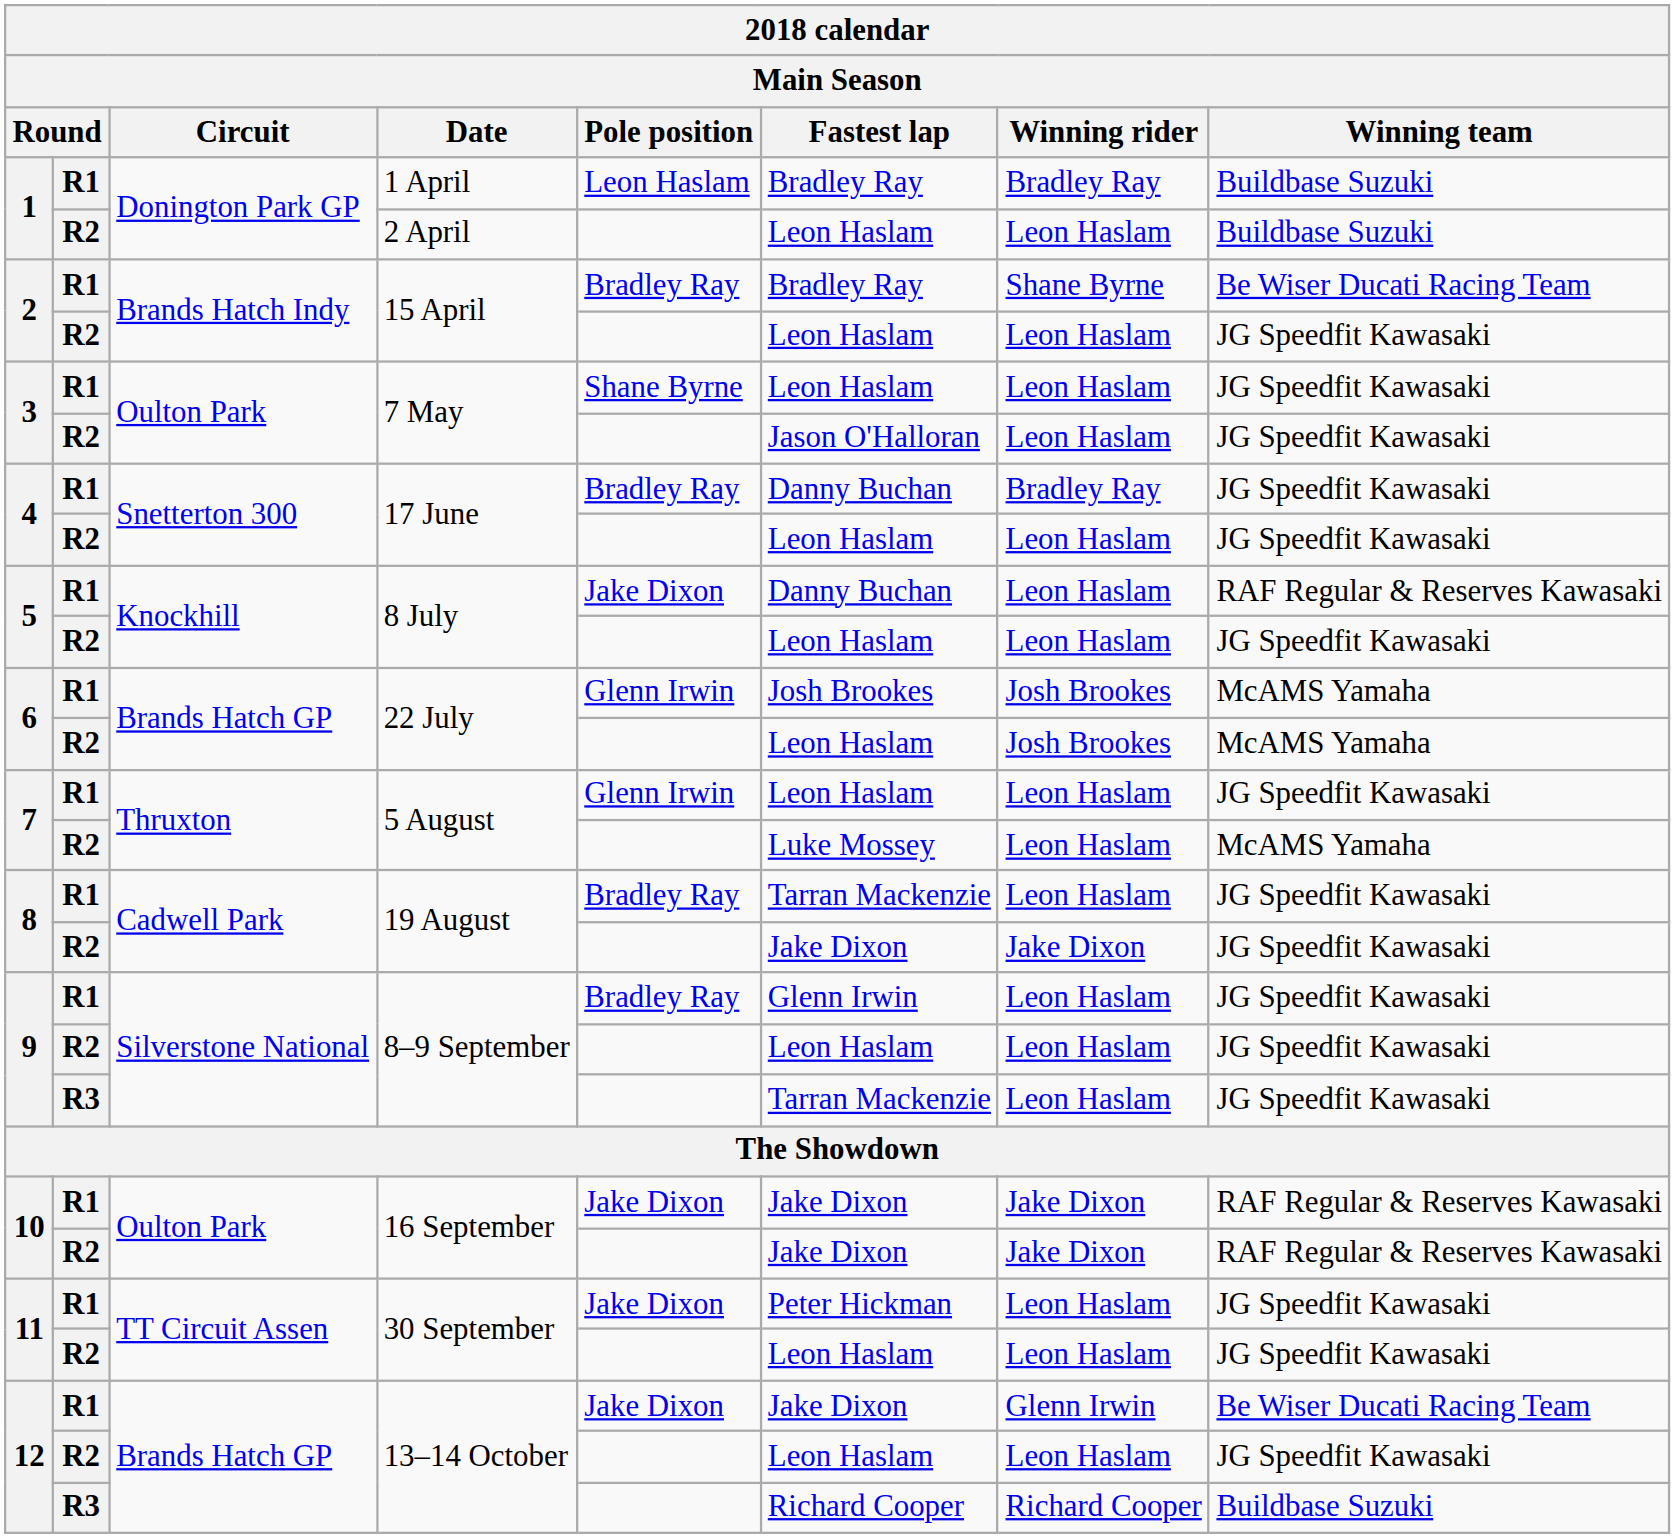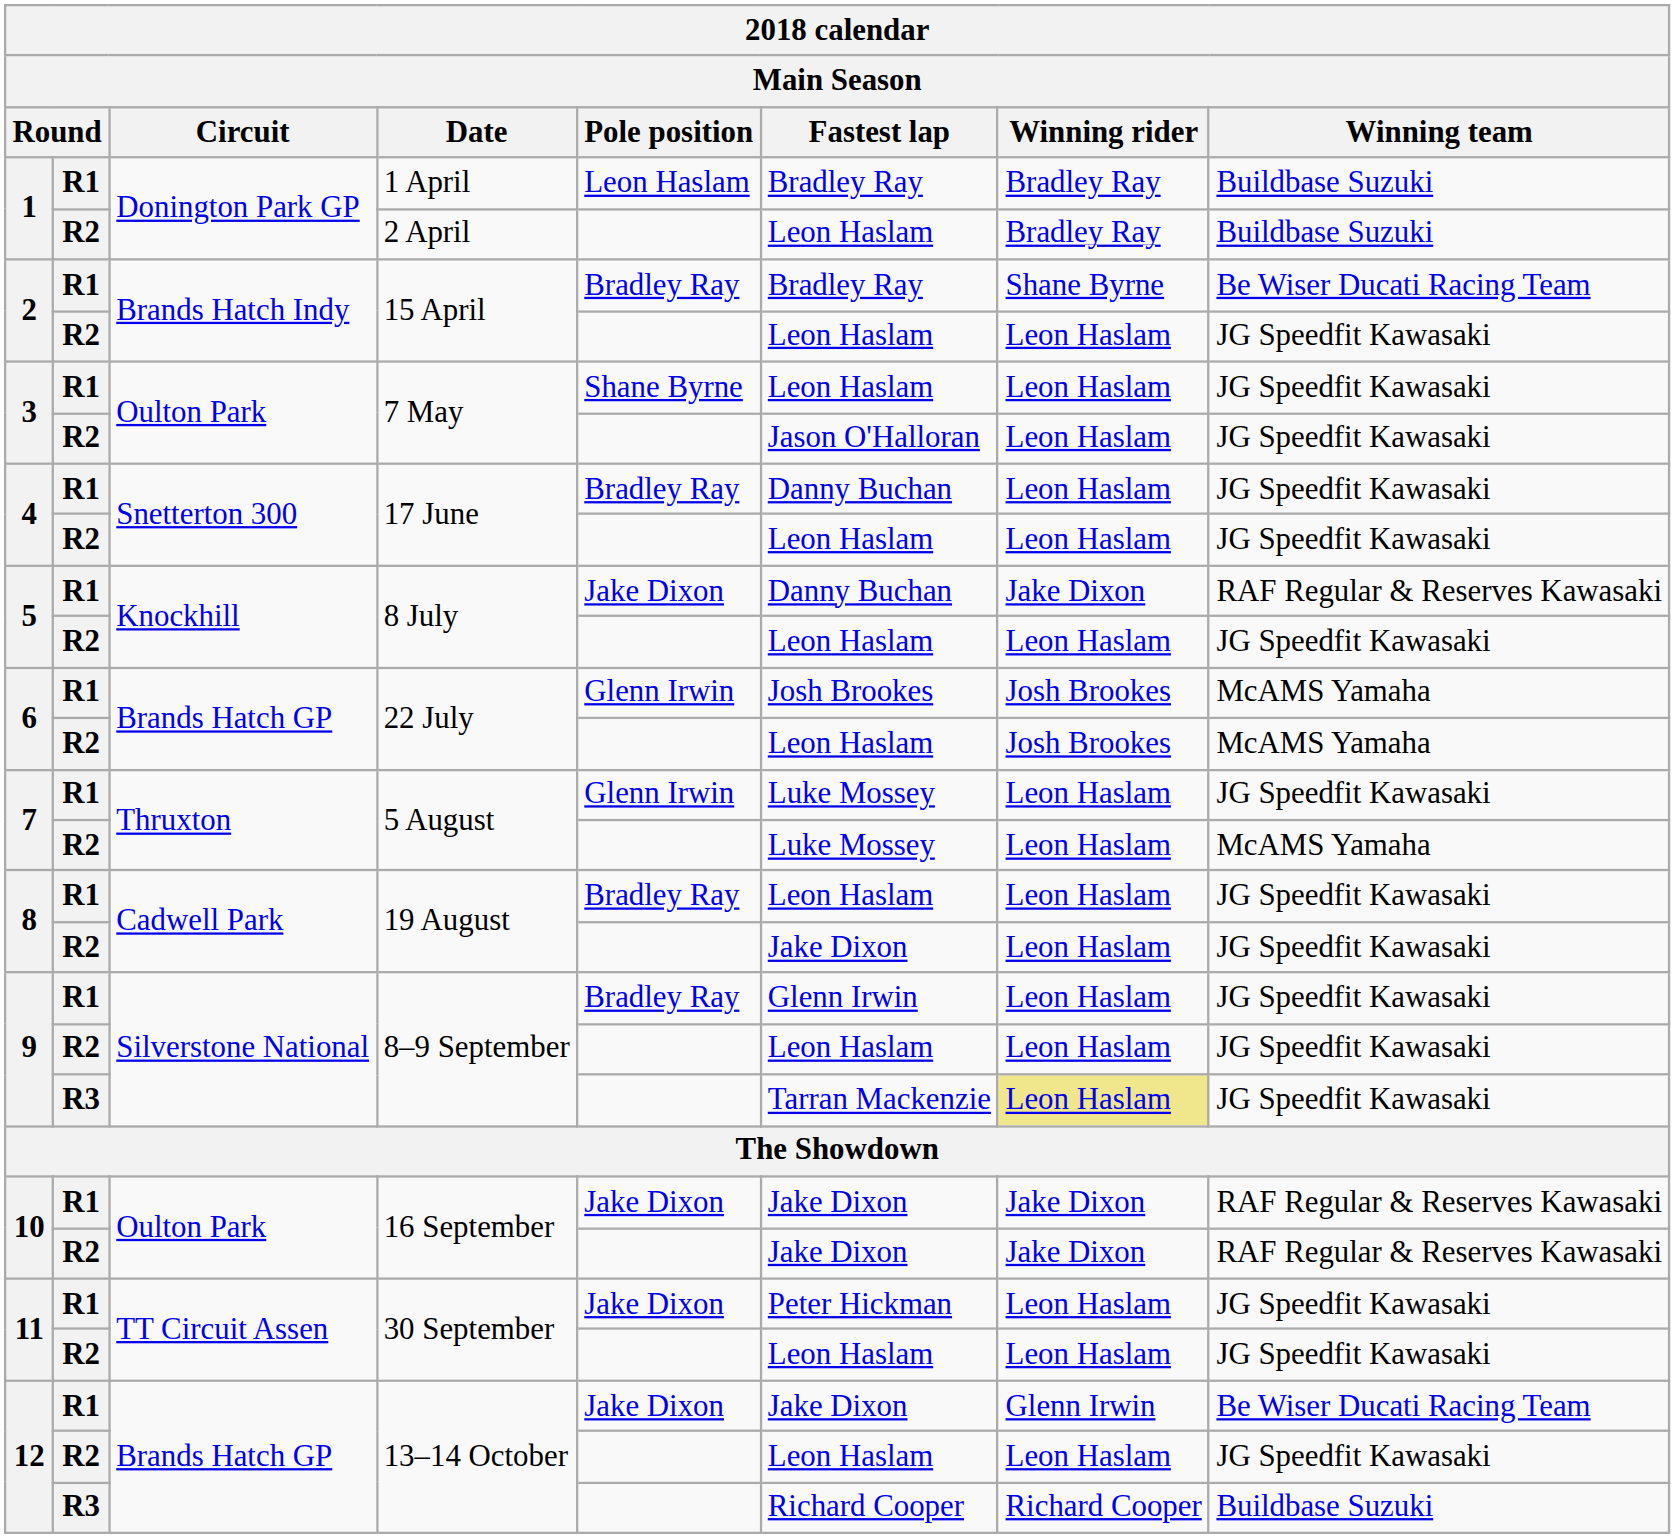2 April | Winning rider: Leon Haslam -> Bradley Ray
R1 / 17 June | Winning rider: Bradley Ray -> Leon Haslam
R1 / 8 July | Winning rider: Leon Haslam -> Jake Dixon
R1 / 5 August | Fastest lap: Leon Haslam -> Luke Mossey
R1 / 19 August | Fastest lap: Tarran Mackenzie -> Leon Haslam
R2 / 19 August | Winning rider: Jake Dixon -> Leon Haslam
R3 / 8–9 September | Winning rider: no background -> khaki background
